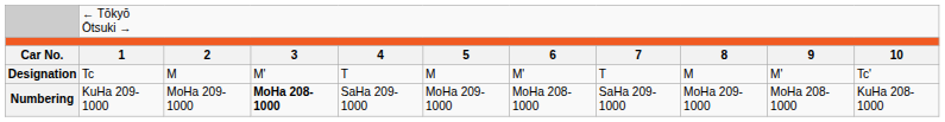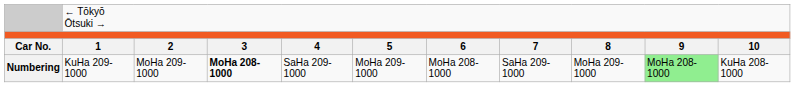- row: Designation | Tc | M | M' | T | M | M' | T | M | M' | Tc'
Numbering | column 10: no background -> lightgreen background
